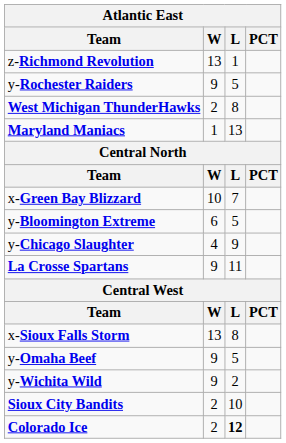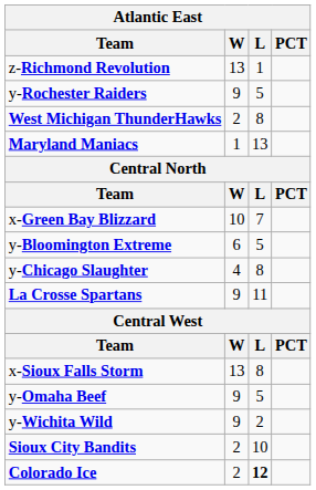y-Chicago Slaughter | L: 9 -> 8
